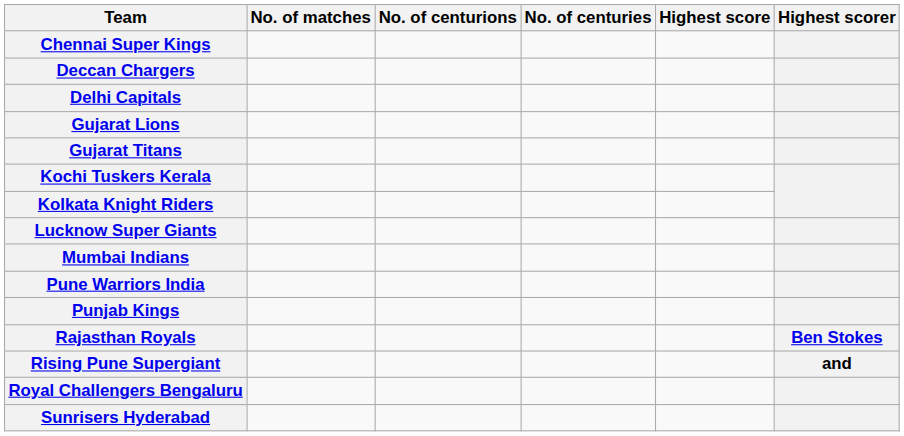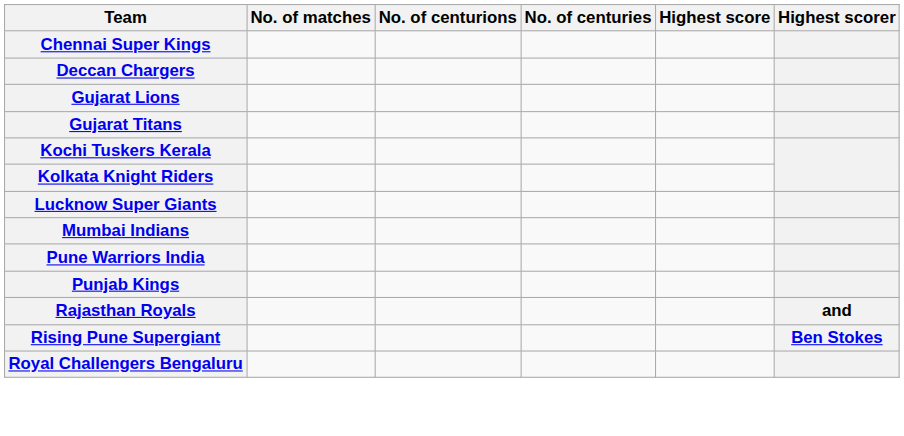- row: Delhi Capitals
Rajasthan Royals | Highest scorer: Ben Stokes -> and
Rising Pune Supergiant | Highest scorer: and -> Ben Stokes
- row: Sunrisers Hyderabad
